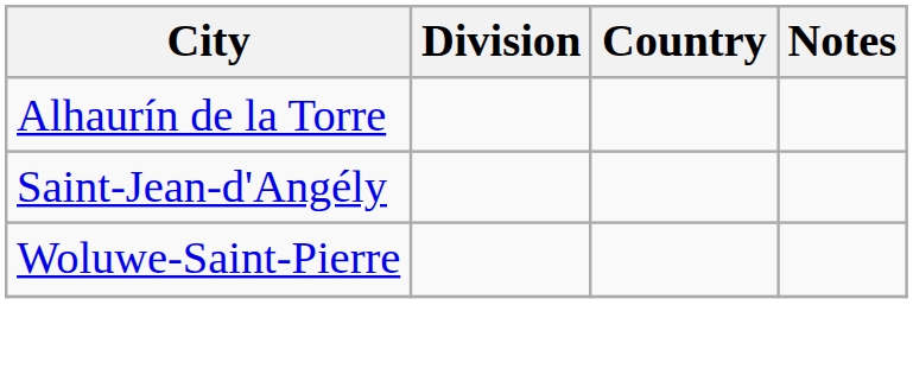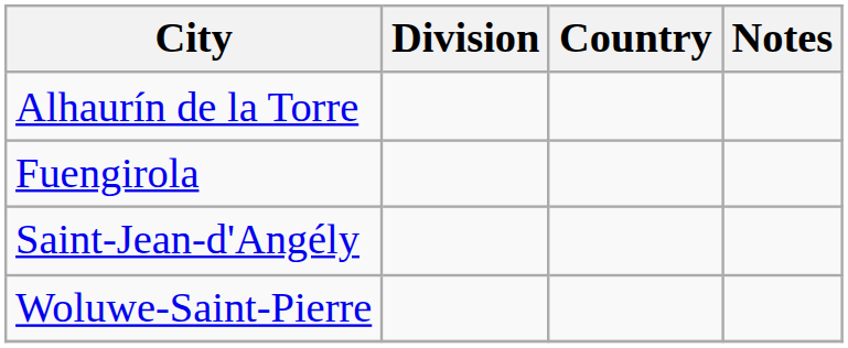+ row: Fuengirola
